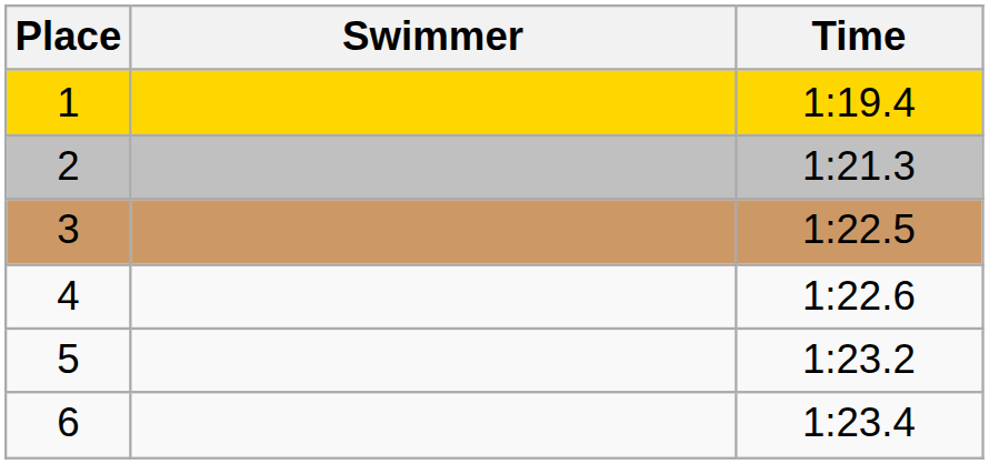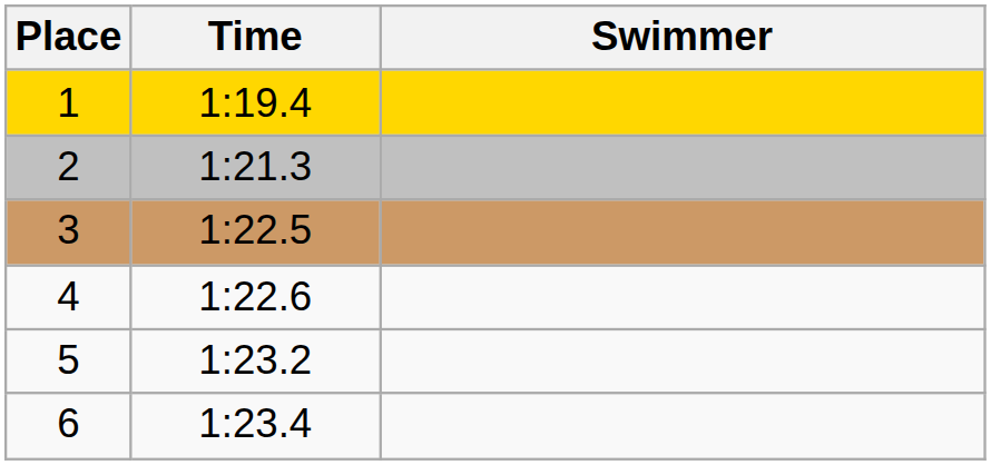columns swapped: Swimmer <-> Time
